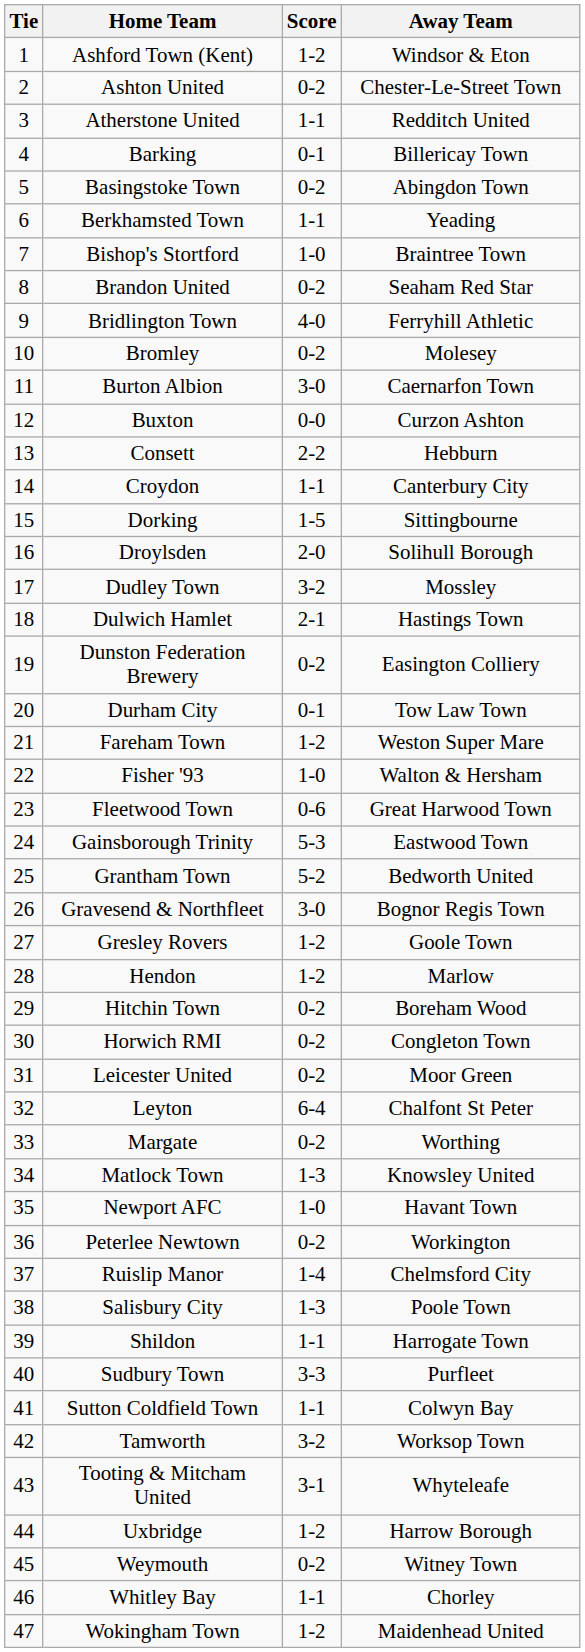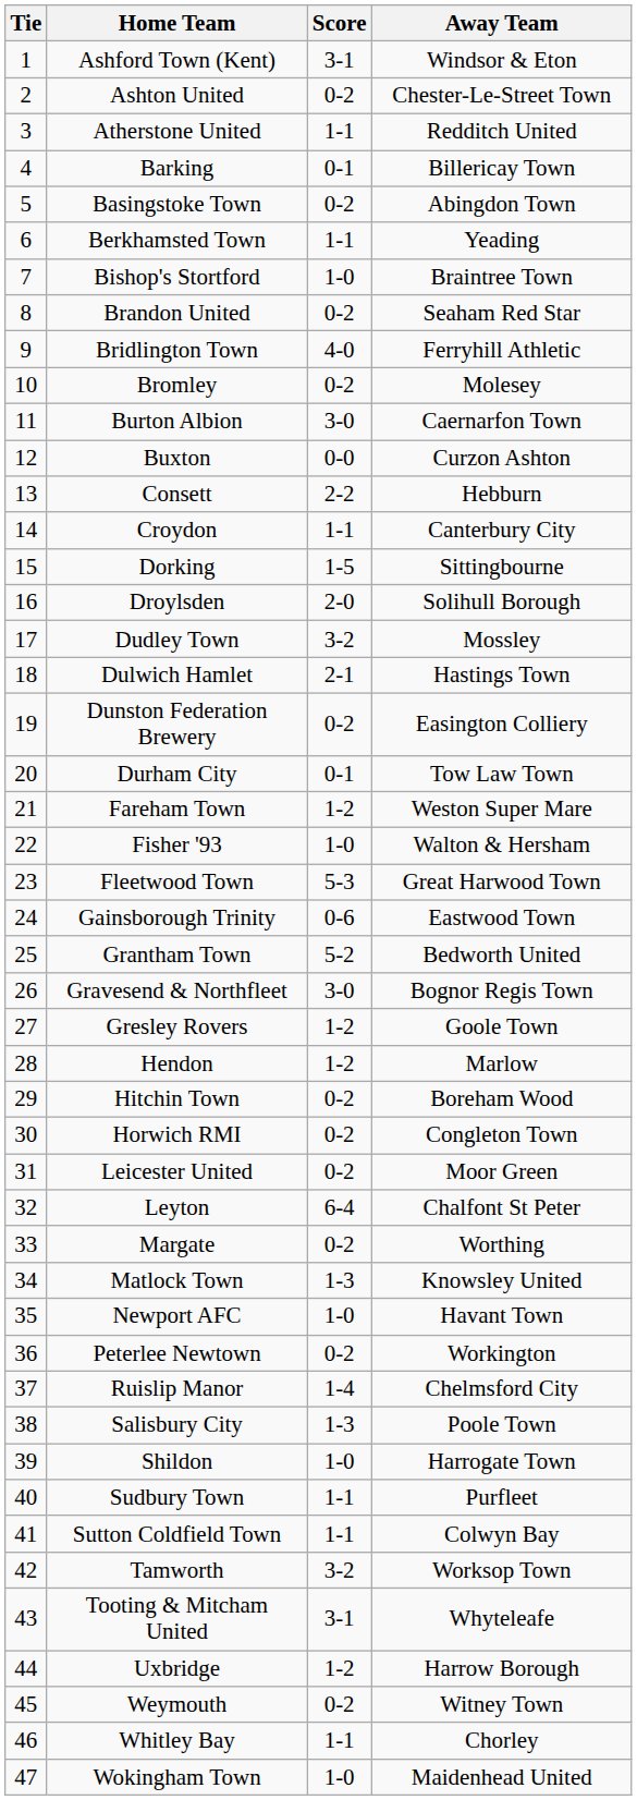Ashford Town (Kent) | Score: 1-2 -> 3-1
Fleetwood Town | Score: 0-6 -> 5-3
Gainsborough Trinity | Score: 5-3 -> 0-6
Shildon | Score: 1-1 -> 1-0
Sudbury Town | Score: 3-3 -> 1-1
Wokingham Town | Score: 1-2 -> 1-0
